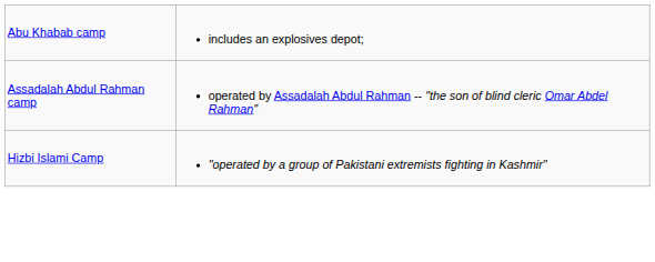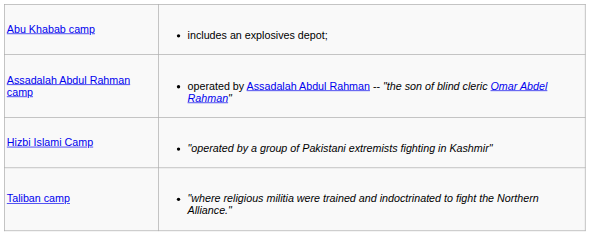+ row: Taliban camp | "where religious militia were trained and indoctrinated to fight the Northern Alliance."
